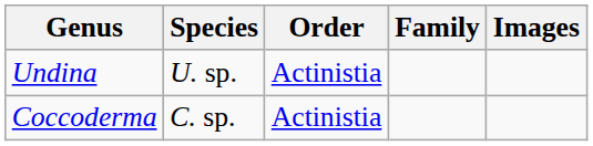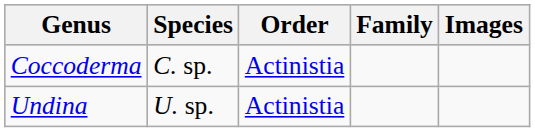rows swapped: Undina <-> Coccoderma
